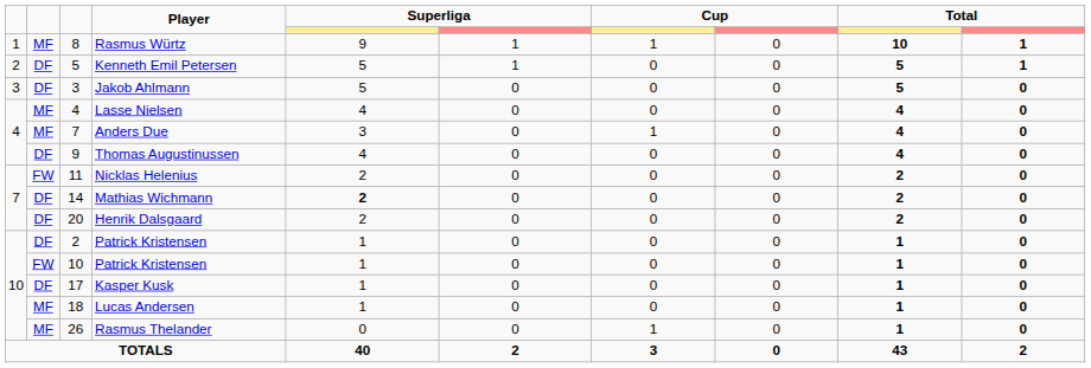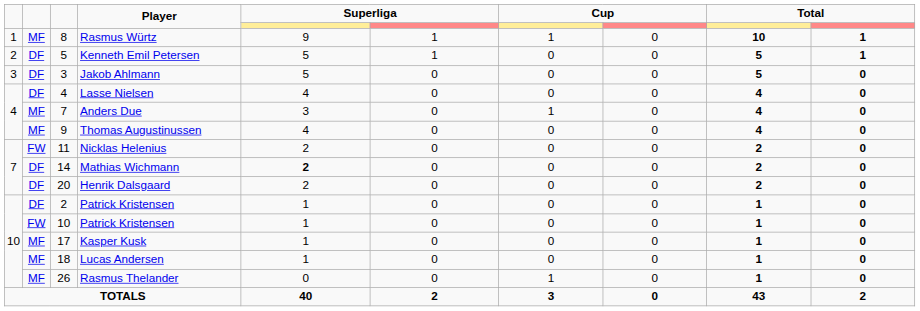Lasse Nielsen | column 2: MF -> DF
Thomas Augustinussen | column 2: DF -> MF
Kasper Kusk | column 2: DF -> MF
